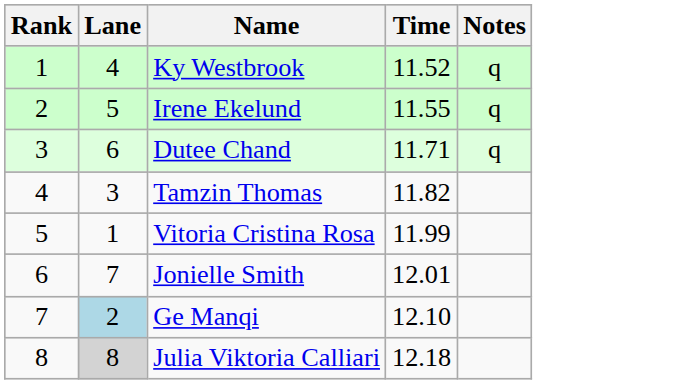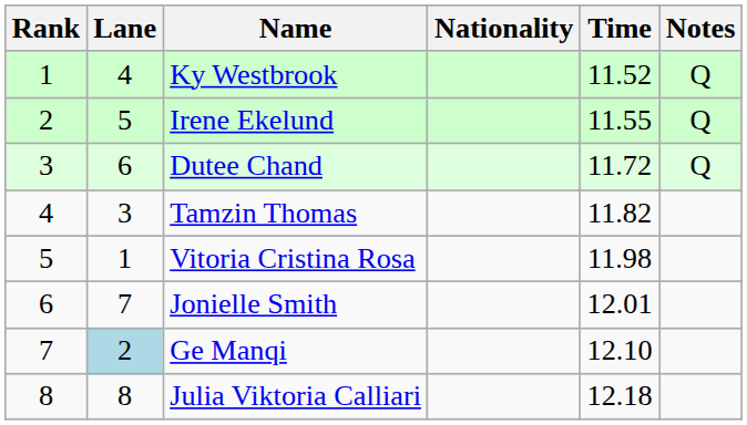+ column: Nationality
Ky Westbrook | Notes: q -> Q
Irene Ekelund | Notes: q -> Q
Dutee Chand | Time: 11.71 -> 11.72
Dutee Chand | Notes: q -> Q
Vitoria Cristina Rosa | Time: 11.99 -> 11.98
Julia Viktoria Calliari | Lane: lightgrey background -> no background
